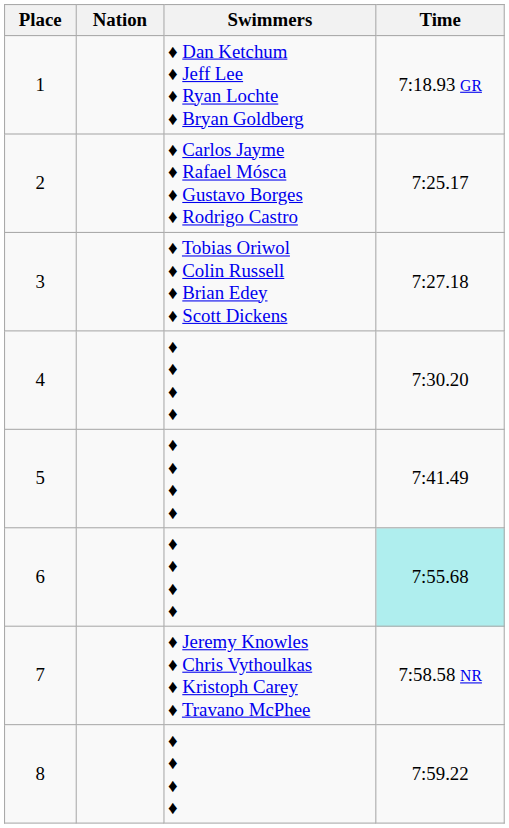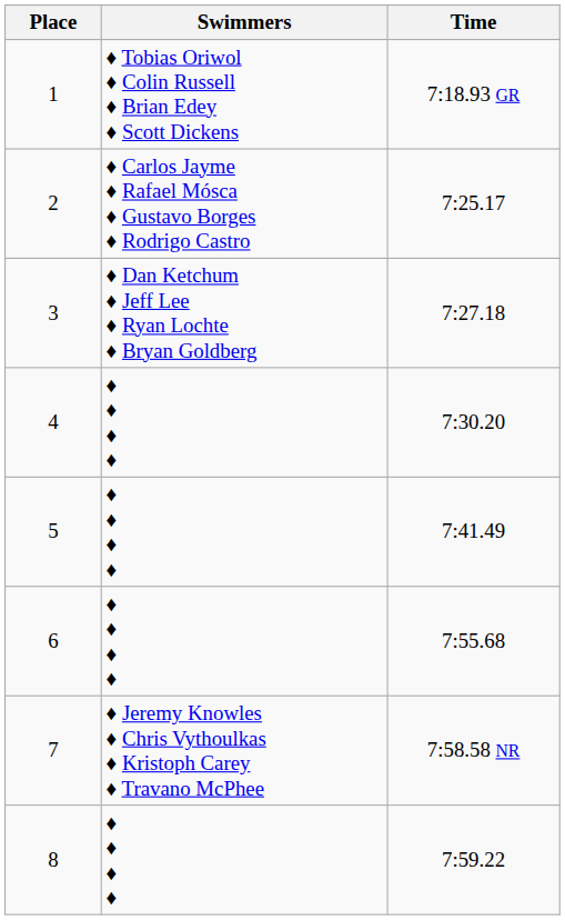- column: Nation
1 | Swimmers: ♦ Dan Ketchum ♦ Jeff Lee ♦ Ryan Lochte ♦ Bryan Goldberg -> ♦ Tobias Oriwol ♦ Colin Russell ♦ Brian Edey ♦ Scott Dickens
3 | Swimmers: ♦ Tobias Oriwol ♦ Colin Russell ♦ Brian Edey ♦ Scott Dickens -> ♦ Dan Ketchum ♦ Jeff Lee ♦ Ryan Lochte ♦ Bryan Goldberg
6 | Time: paleturquoise background -> no background
